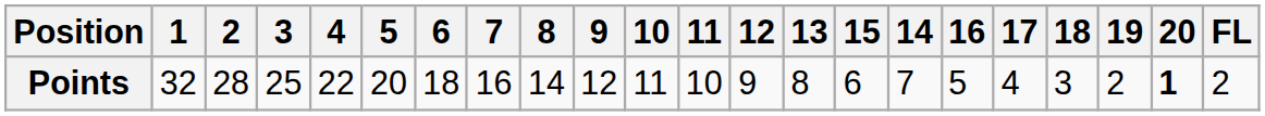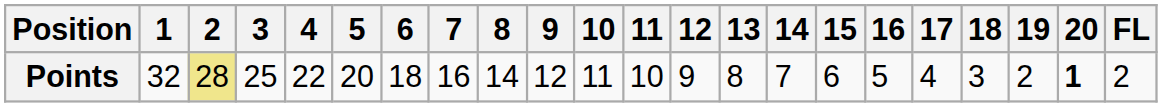columns swapped: 14 <-> 15
Points | 2: no background -> khaki background
